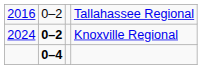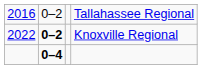Knoxville Regional | column 1: 2024 -> 2022
